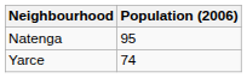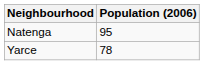Yarce | Population (2006): 74 -> 78
